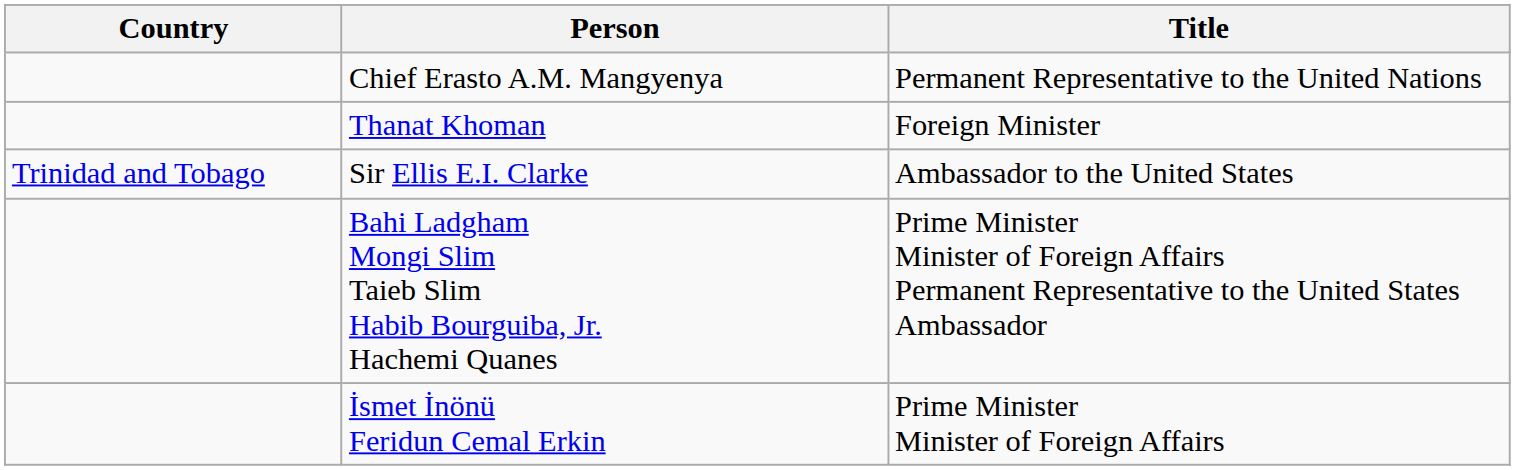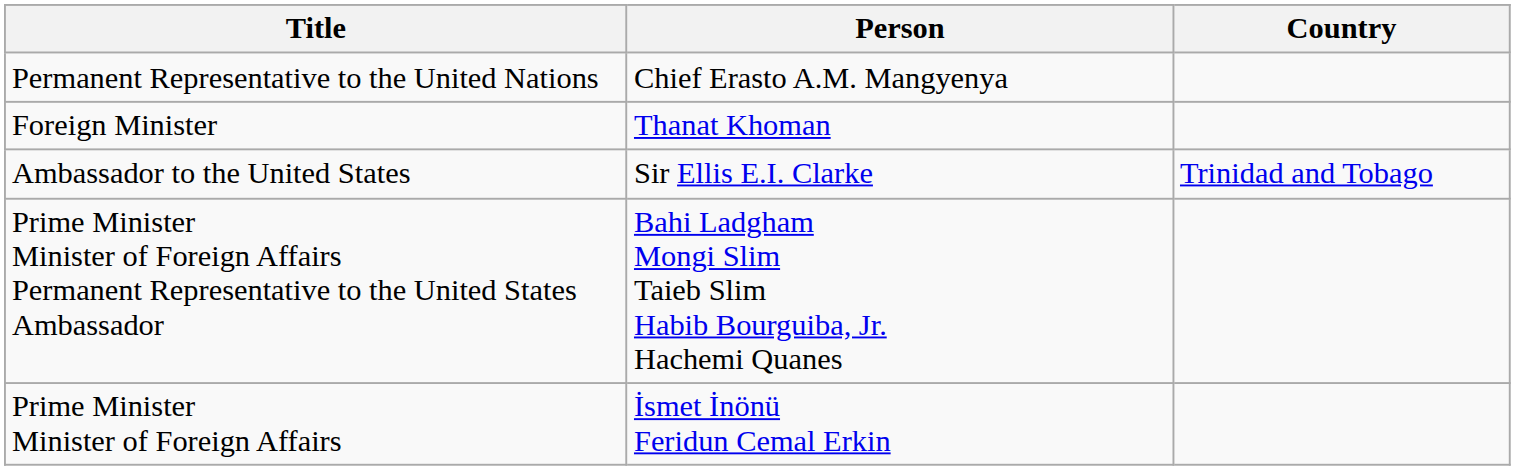columns swapped: Country <-> Title
